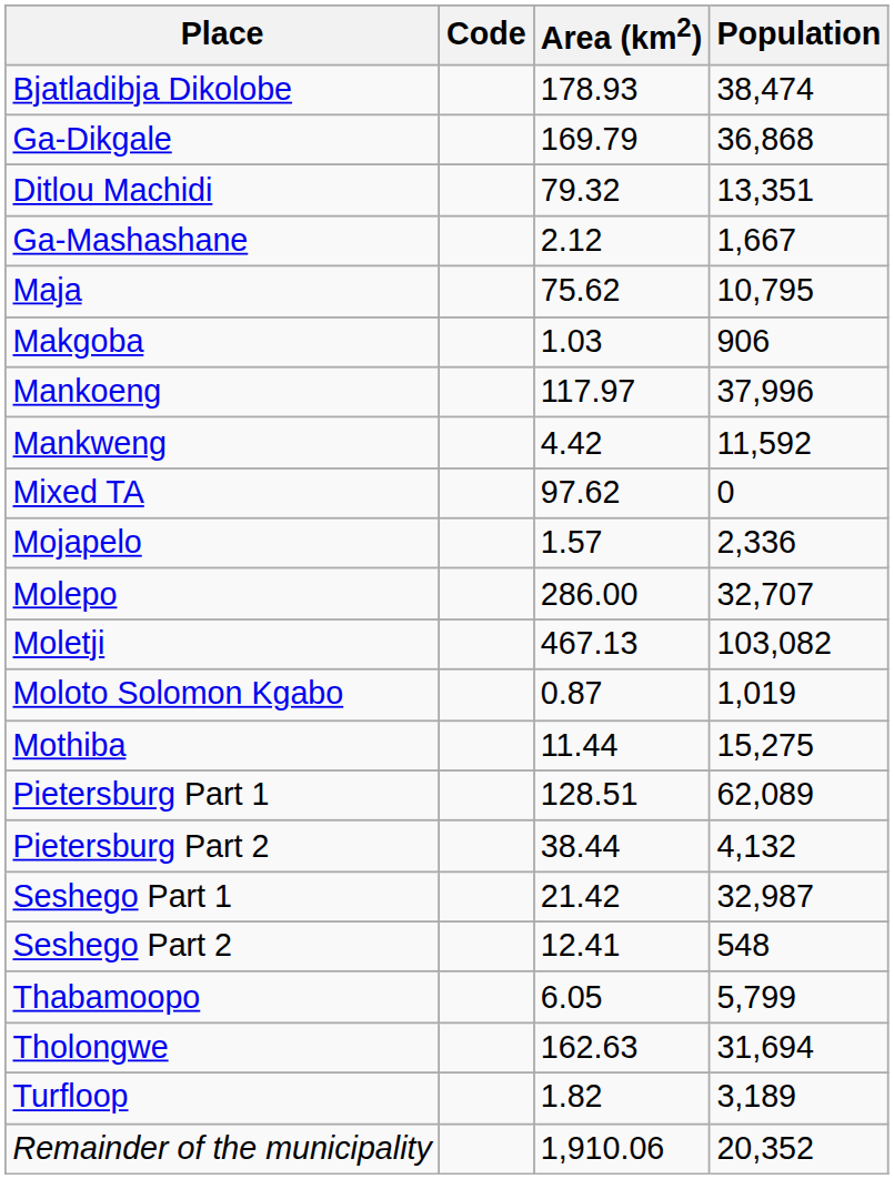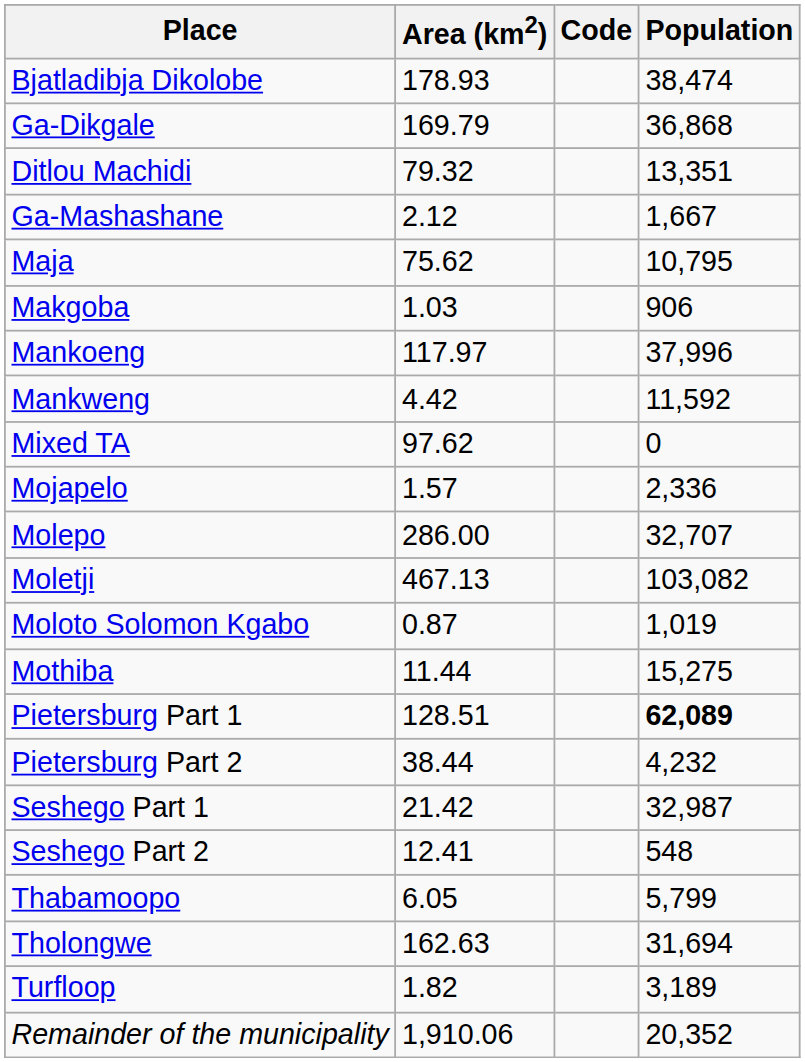columns swapped: Code <-> Area (km2)
Pietersburg Part 1 | Population: normal -> bold
Pietersburg Part 2 | Population: 4,132 -> 4,232
